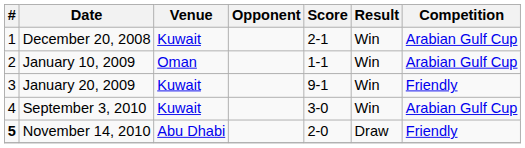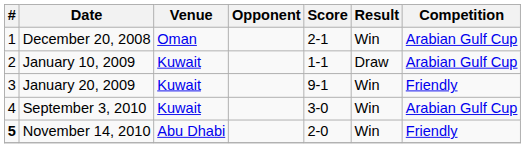December 20, 2008 | Venue: Kuwait -> Oman
January 10, 2009 | Venue: Oman -> Kuwait
January 10, 2009 | Result: Win -> Draw
November 14, 2010 | Result: Draw -> Win
